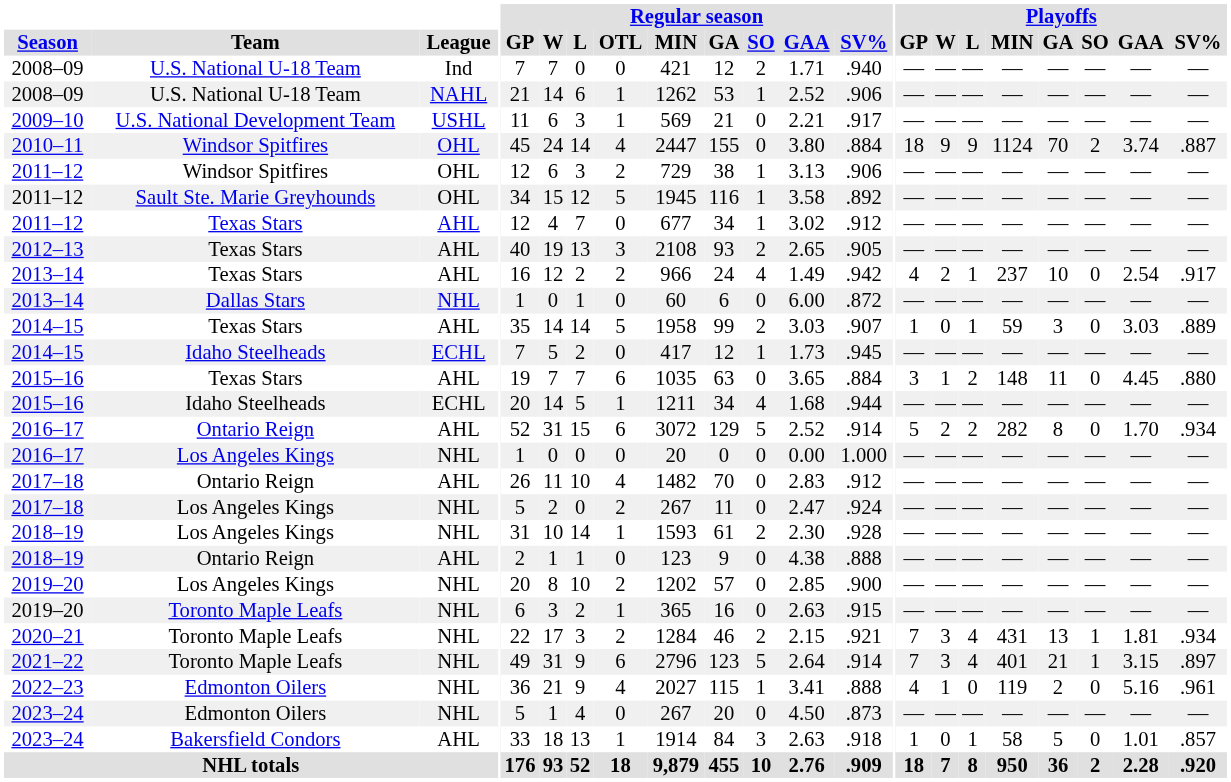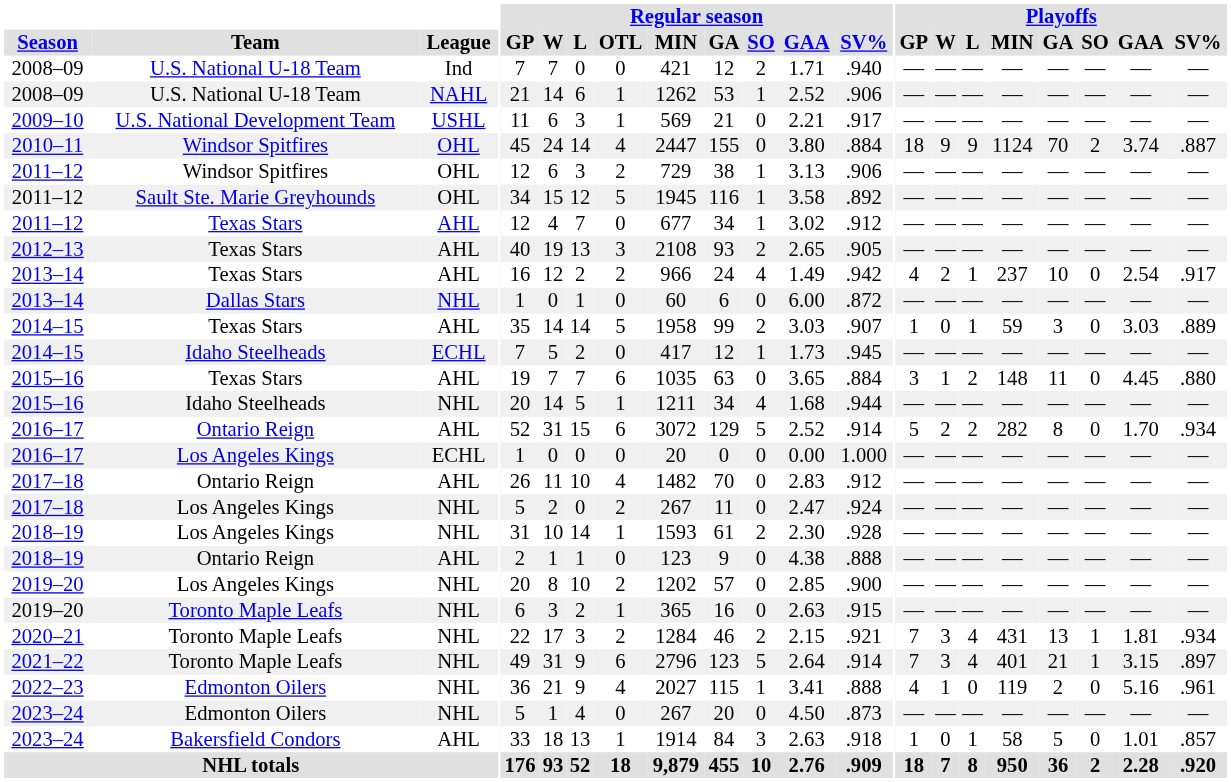2015–16 / Idaho Steelheads | League: ECHL -> NHL
2016–17 / Los Angeles Kings | League: NHL -> ECHL
